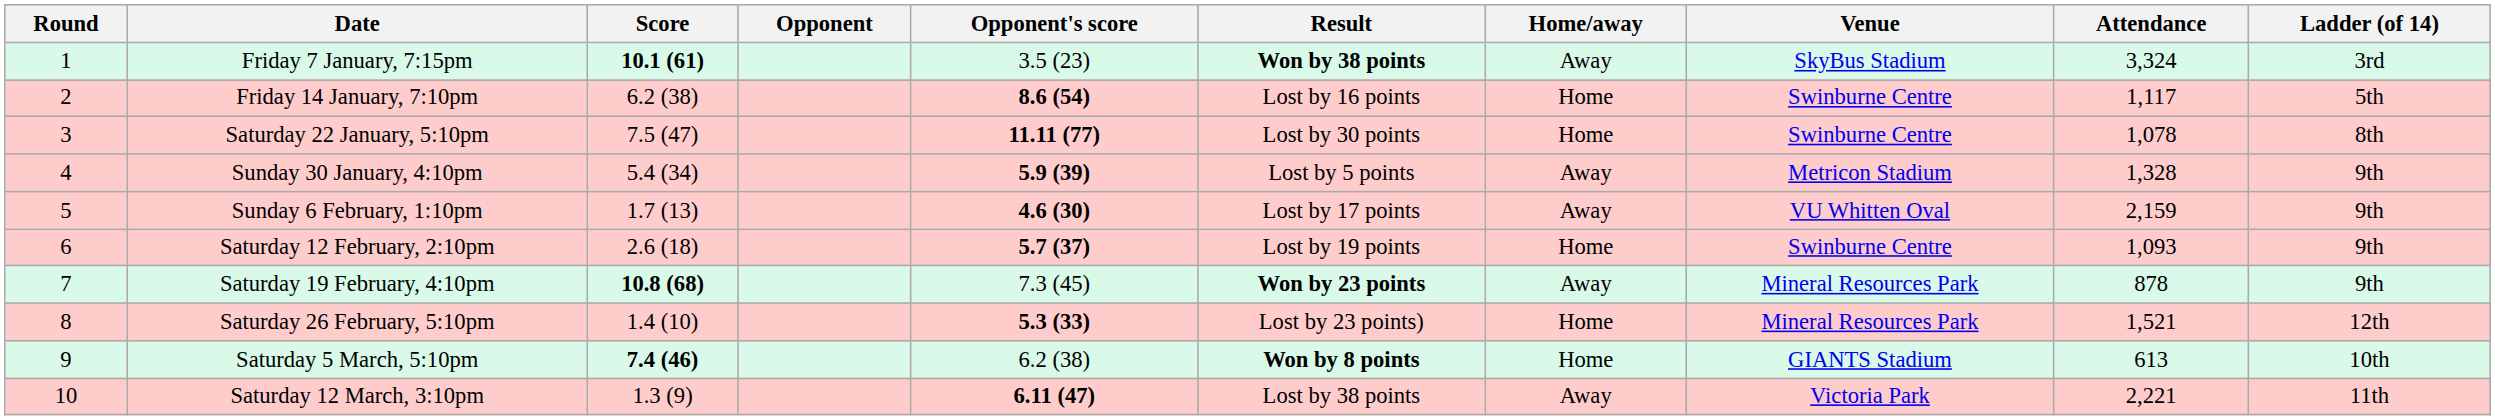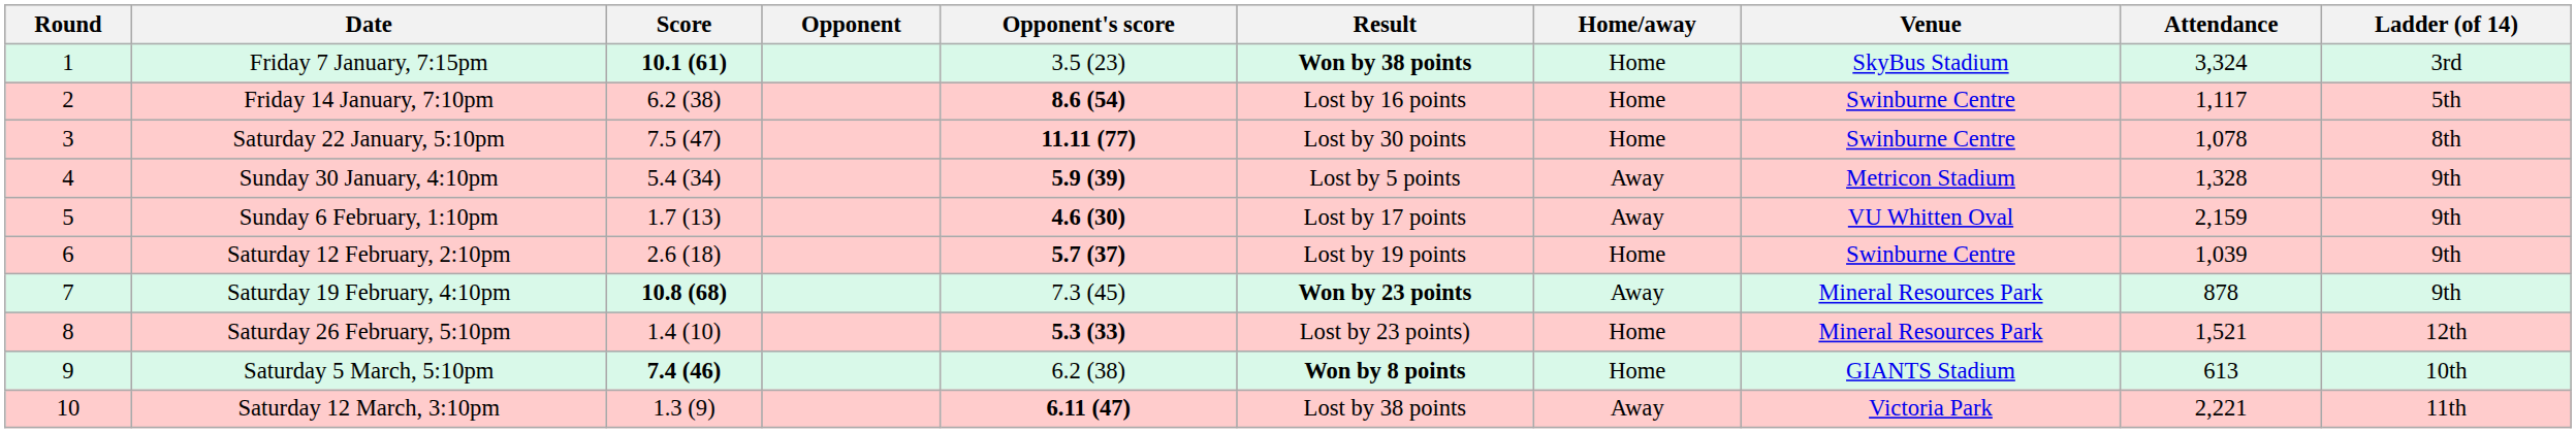Friday 7 January, 7:15pm | Home/away: Away -> Home
Saturday 12 February, 2:10pm | Attendance: 1,093 -> 1,039
